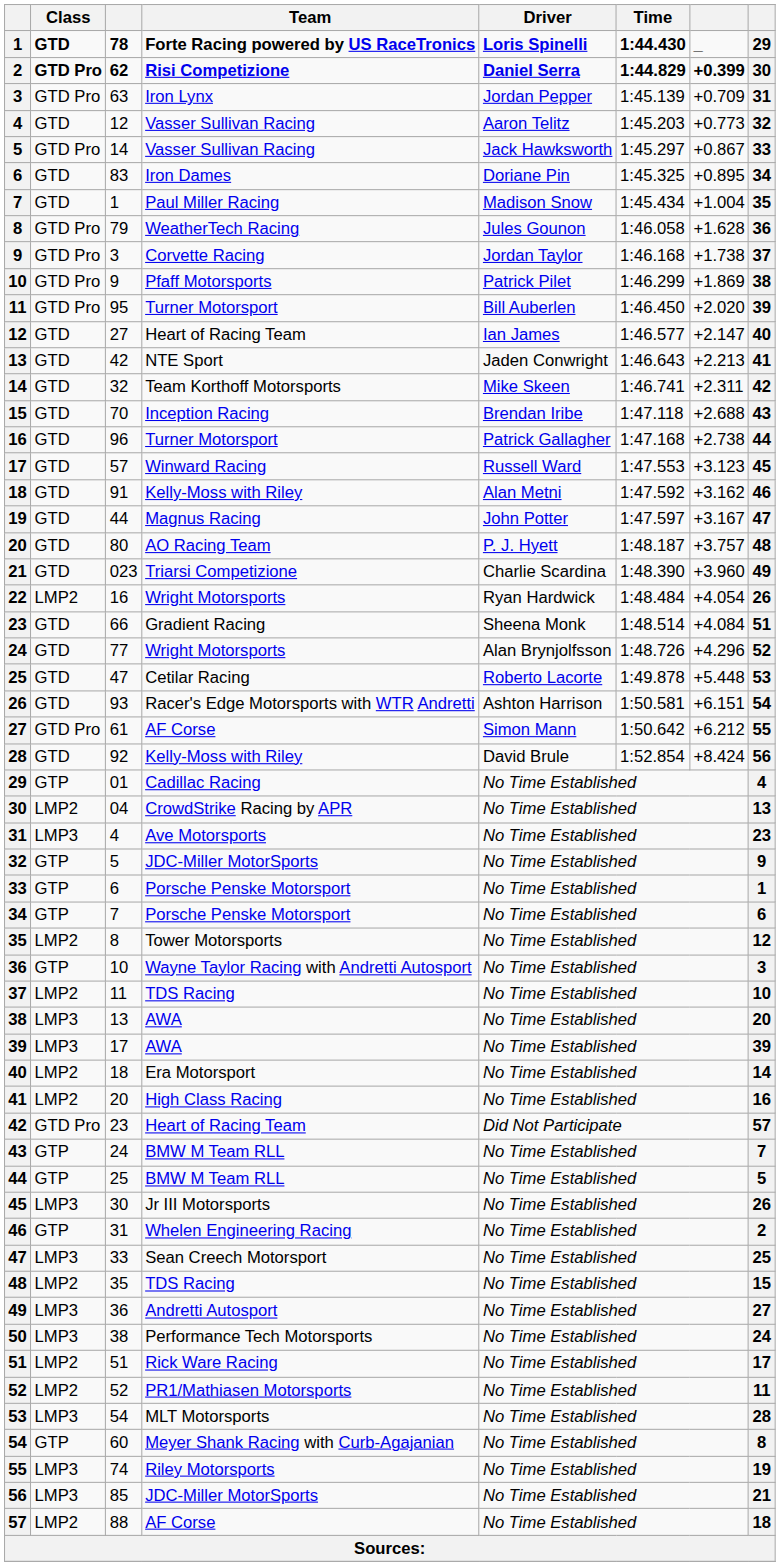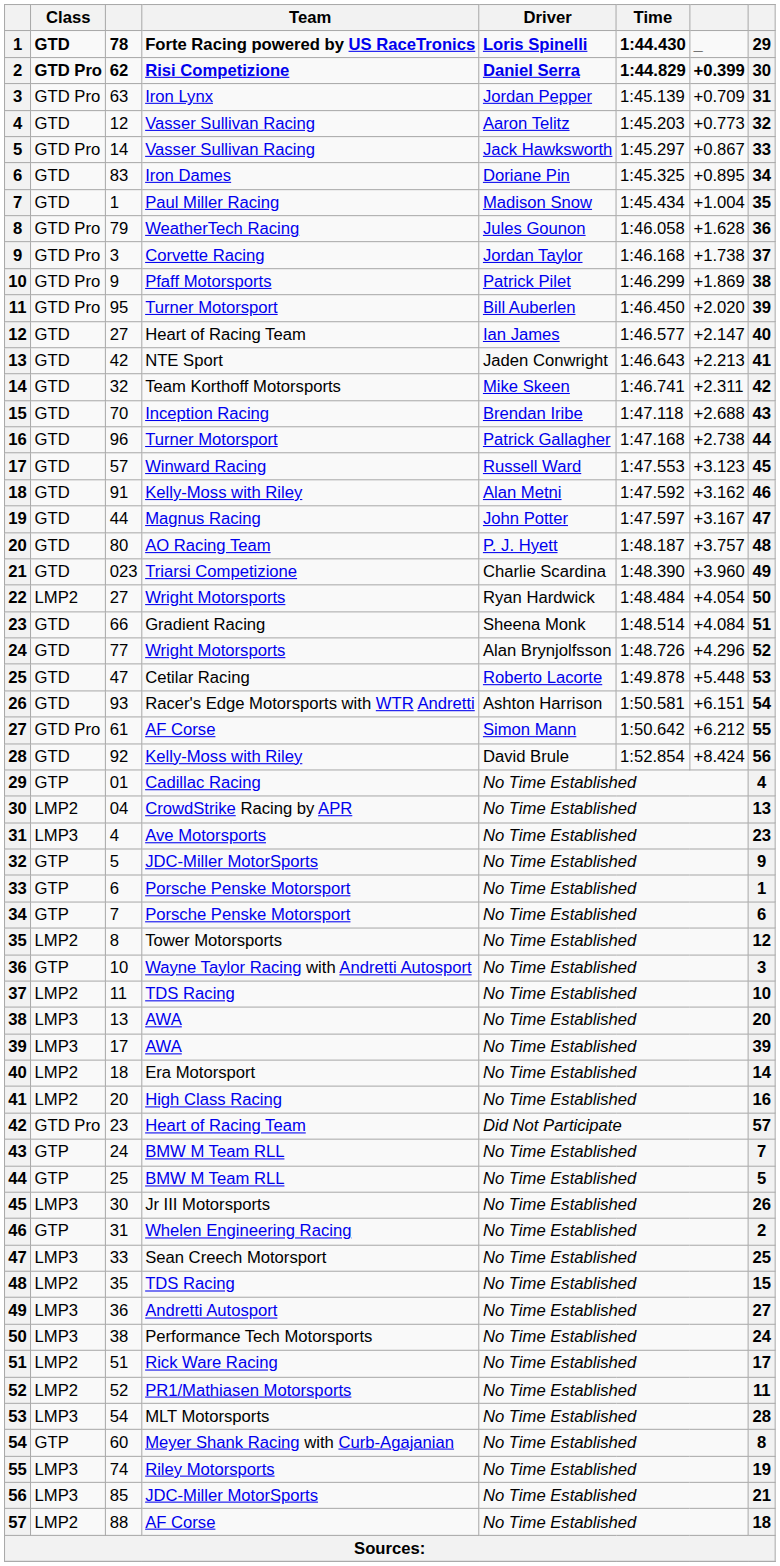22 | column 3: 16 -> 27
22 | column 8: 26 -> 50
